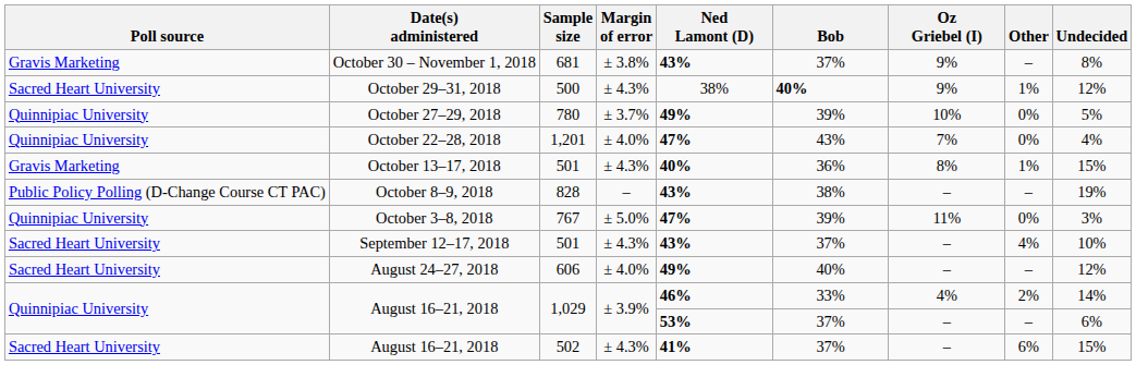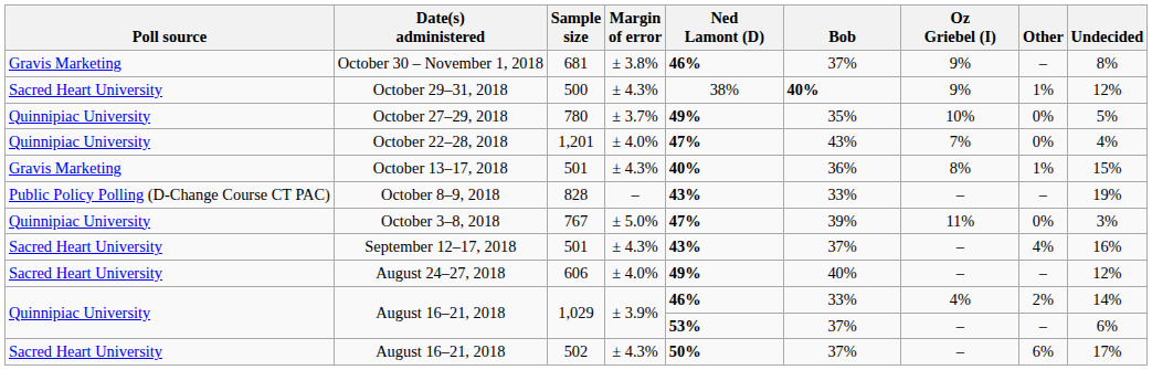October 30 – November 1, 2018 | Ned Lamont (D): 43% -> 46%
October 27–29, 2018 | Bob: 39% -> 35%
October 8–9, 2018 | Bob: 38% -> 33%
September 12–17, 2018 | Undecided: 10% -> 16%
August 16–21, 2018 / 502 | Ned Lamont (D): 41% -> 50%
August 16–21, 2018 / 502 | Undecided: 15% -> 17%
